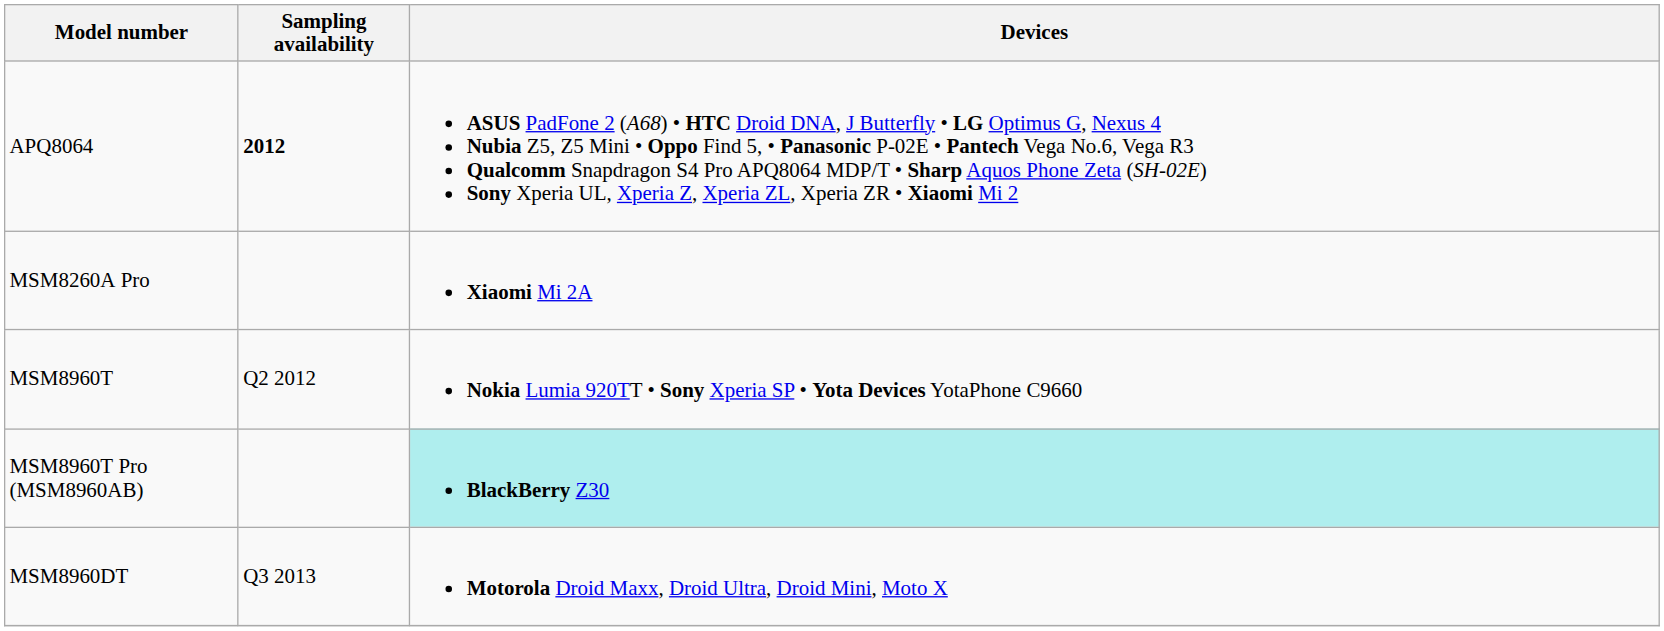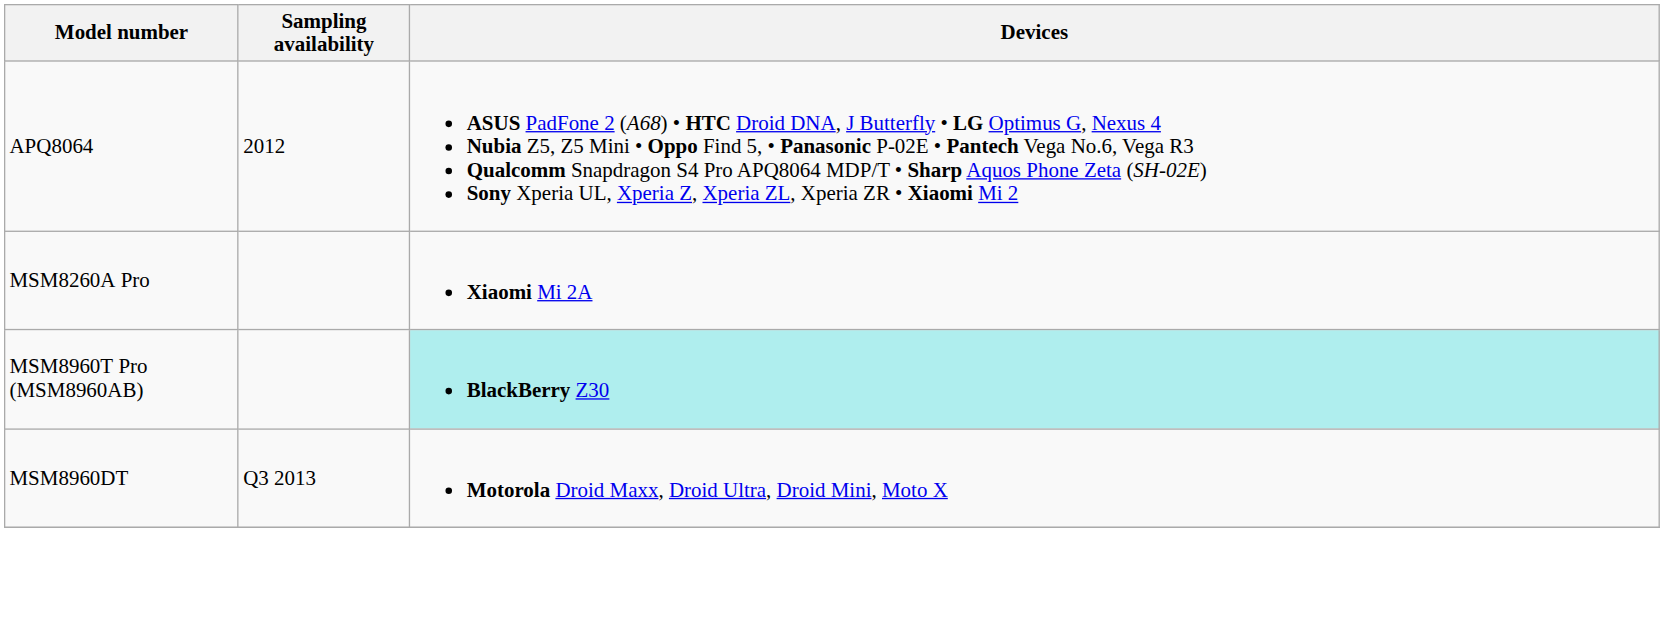APQ8064 | Sampling availability: bold -> normal
- row: MSM8960T | Q2 2012 | Nokia Lumia 920TT • Sony Xperia SP • Yota Devices YotaPhone C9660
